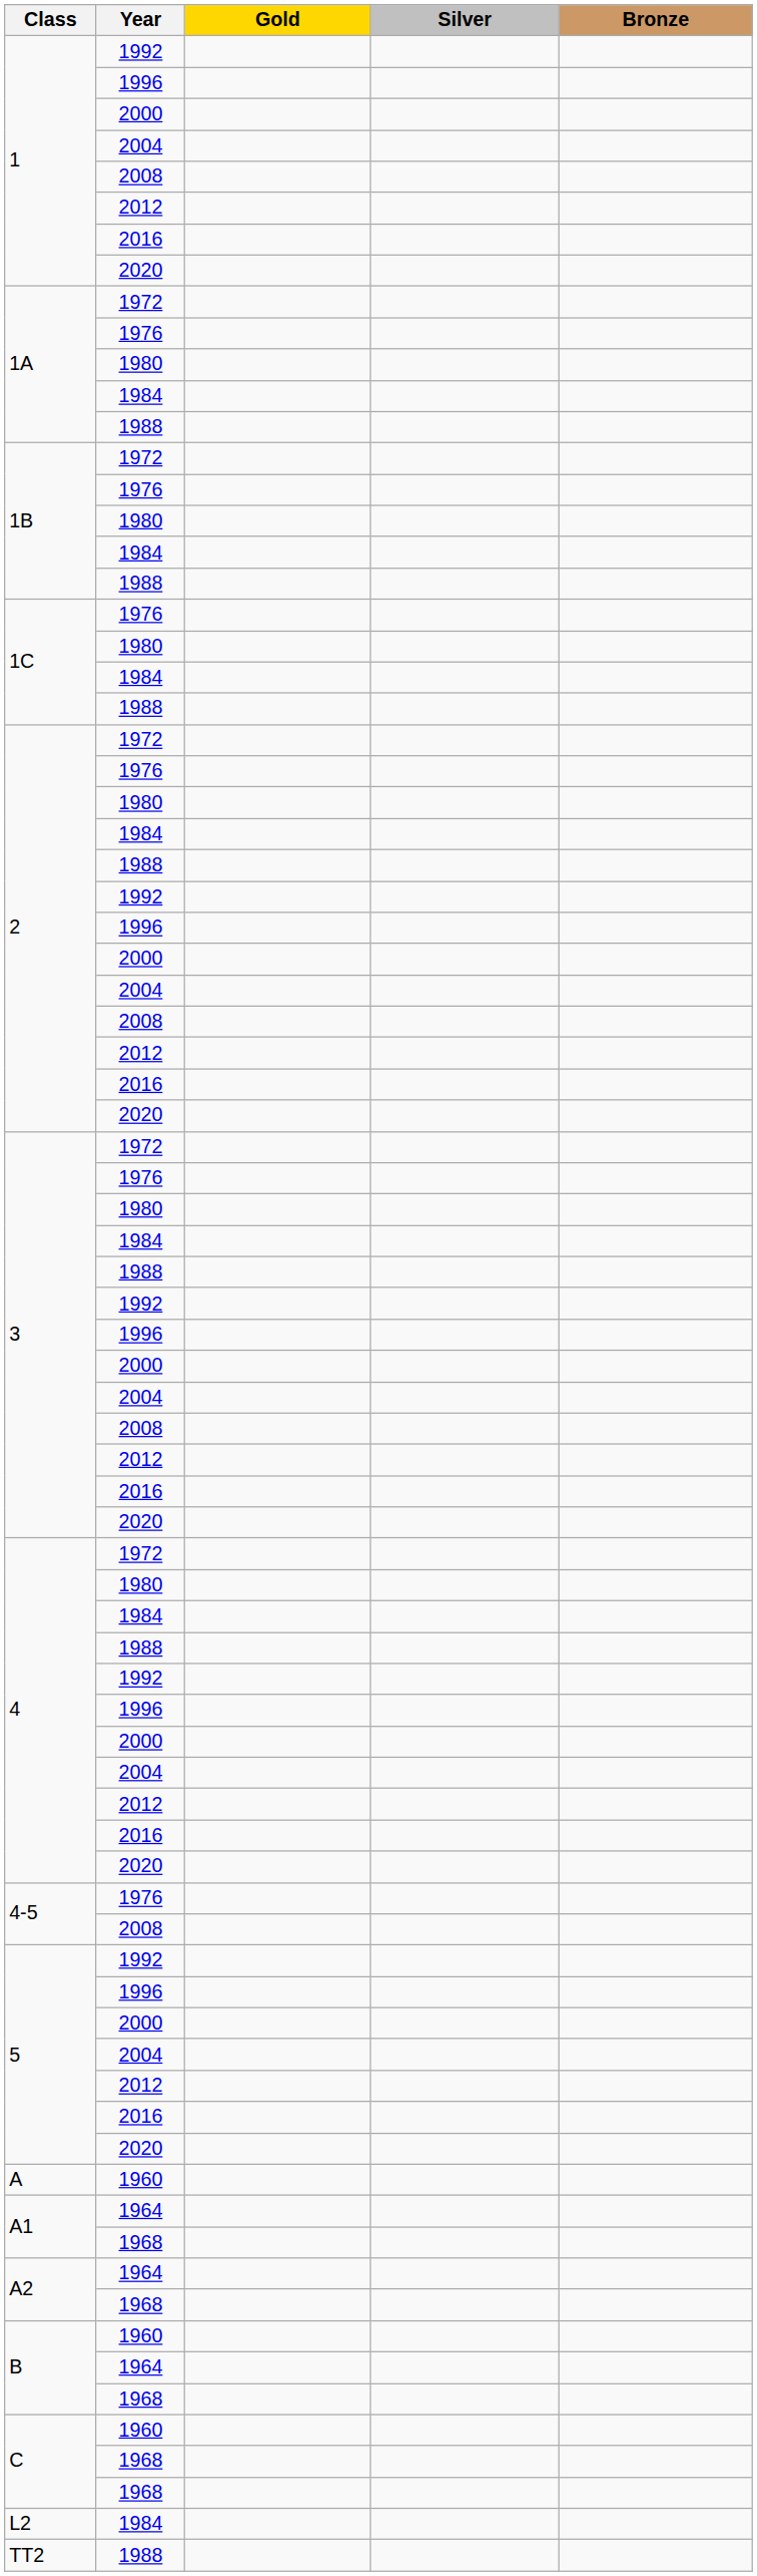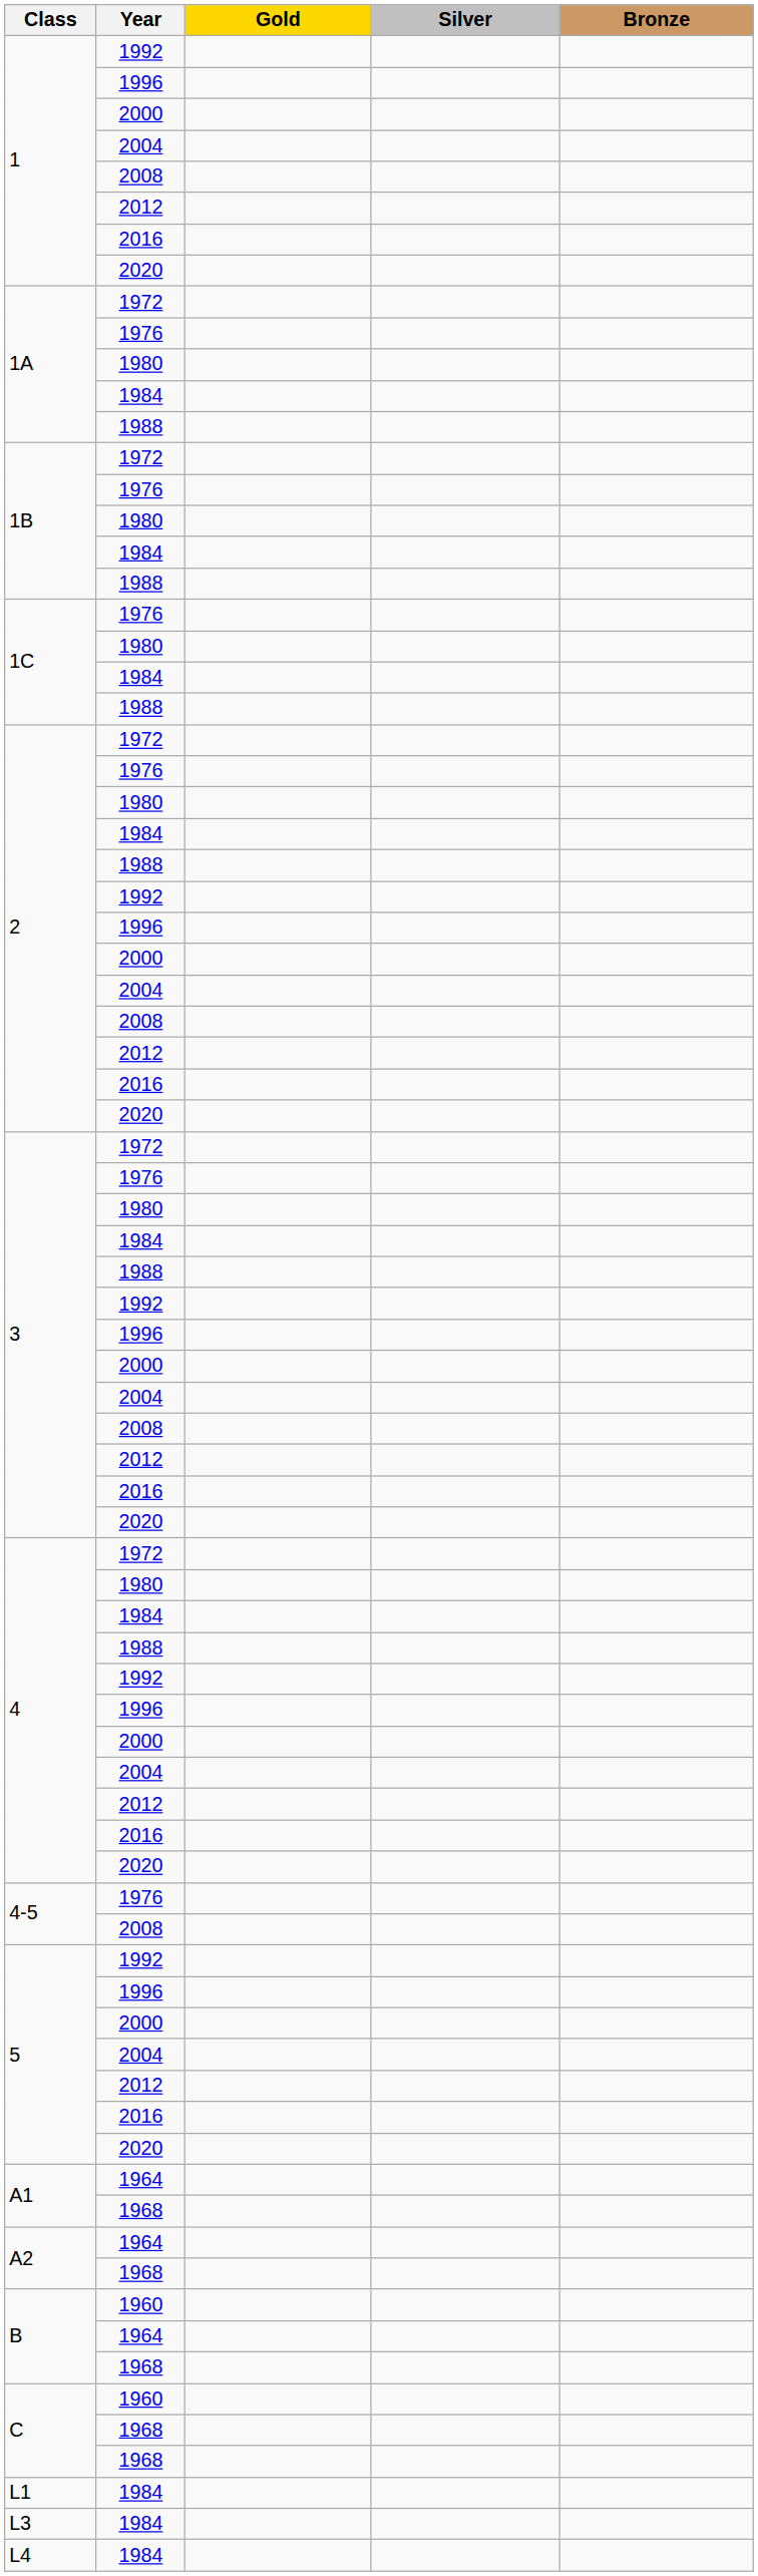- row: A | 1960
+ row: L1 | 1984
- row: L2 | 1984
+ row: L3 | 1984
+ row: L4 | 1984
- row: TT2 | 1988
